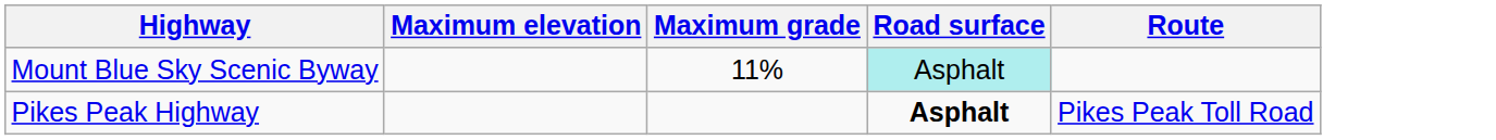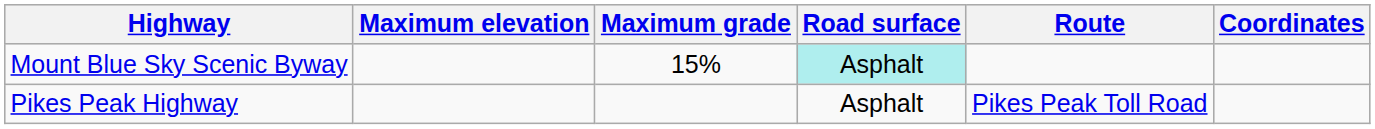+ column: Coordinates
Mount Blue Sky Scenic Byway | Maximum grade: 11% -> 15%
Pikes Peak Highway | Road surface: bold -> normal
